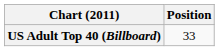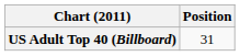US Adult Top 40 (Billboard) | Position: 33 -> 31
